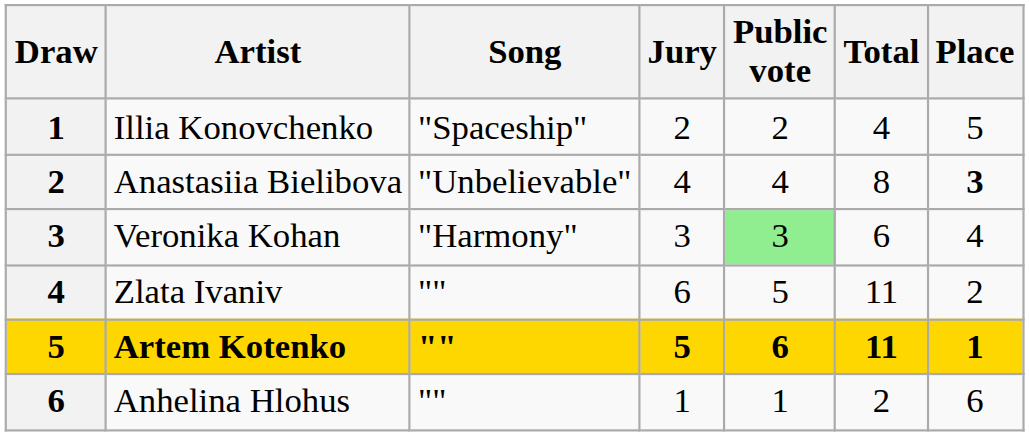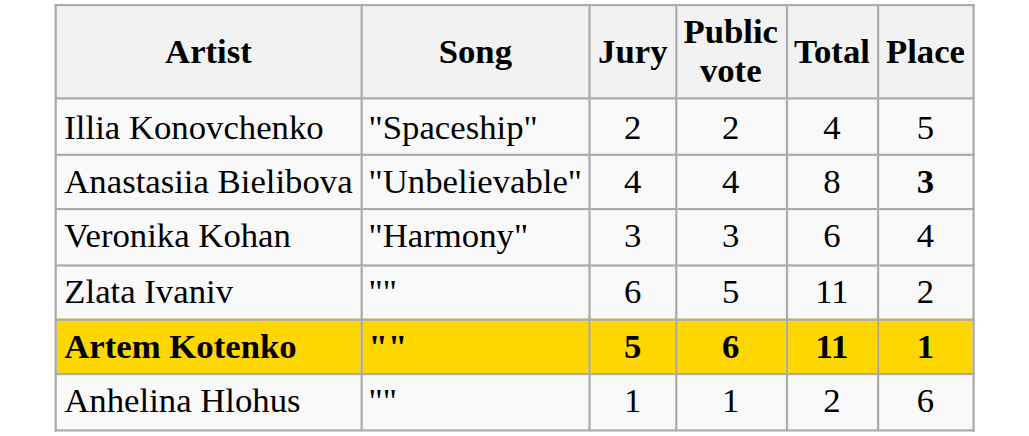- column: Draw | 1 | 2 | 3 | 4 | 5 | 6
Veronika Kohan | Public vote: lightgreen background -> no background
